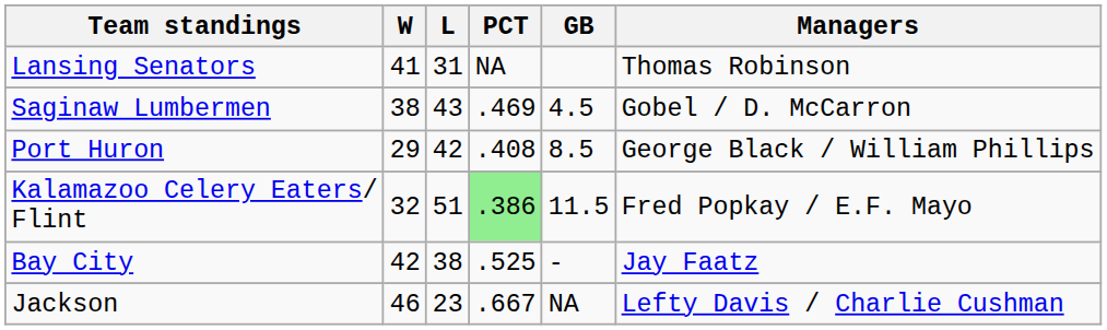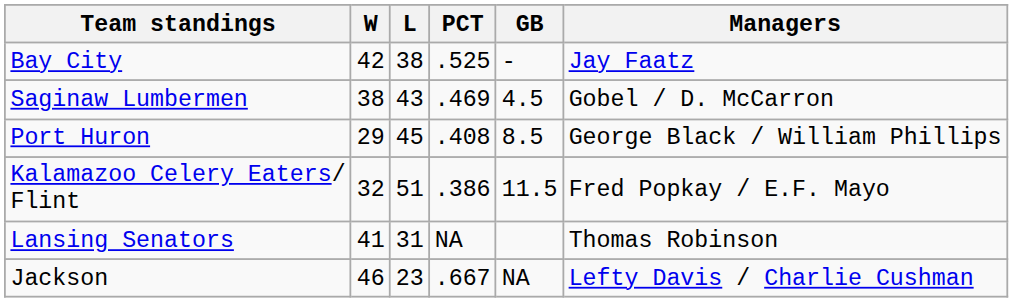rows swapped: Bay City <-> Lansing Senators
Port Huron | L: 42 -> 45
Kalamazoo Celery Eaters/ Flint | PCT: lightgreen background -> no background
